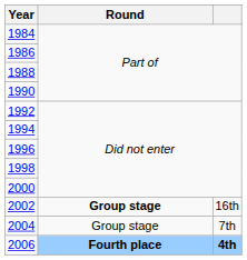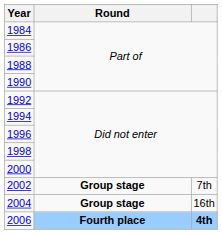2002 | column 3: 16th -> 7th
2004 | Round: normal -> bold
2004 | column 3: 7th -> 16th
